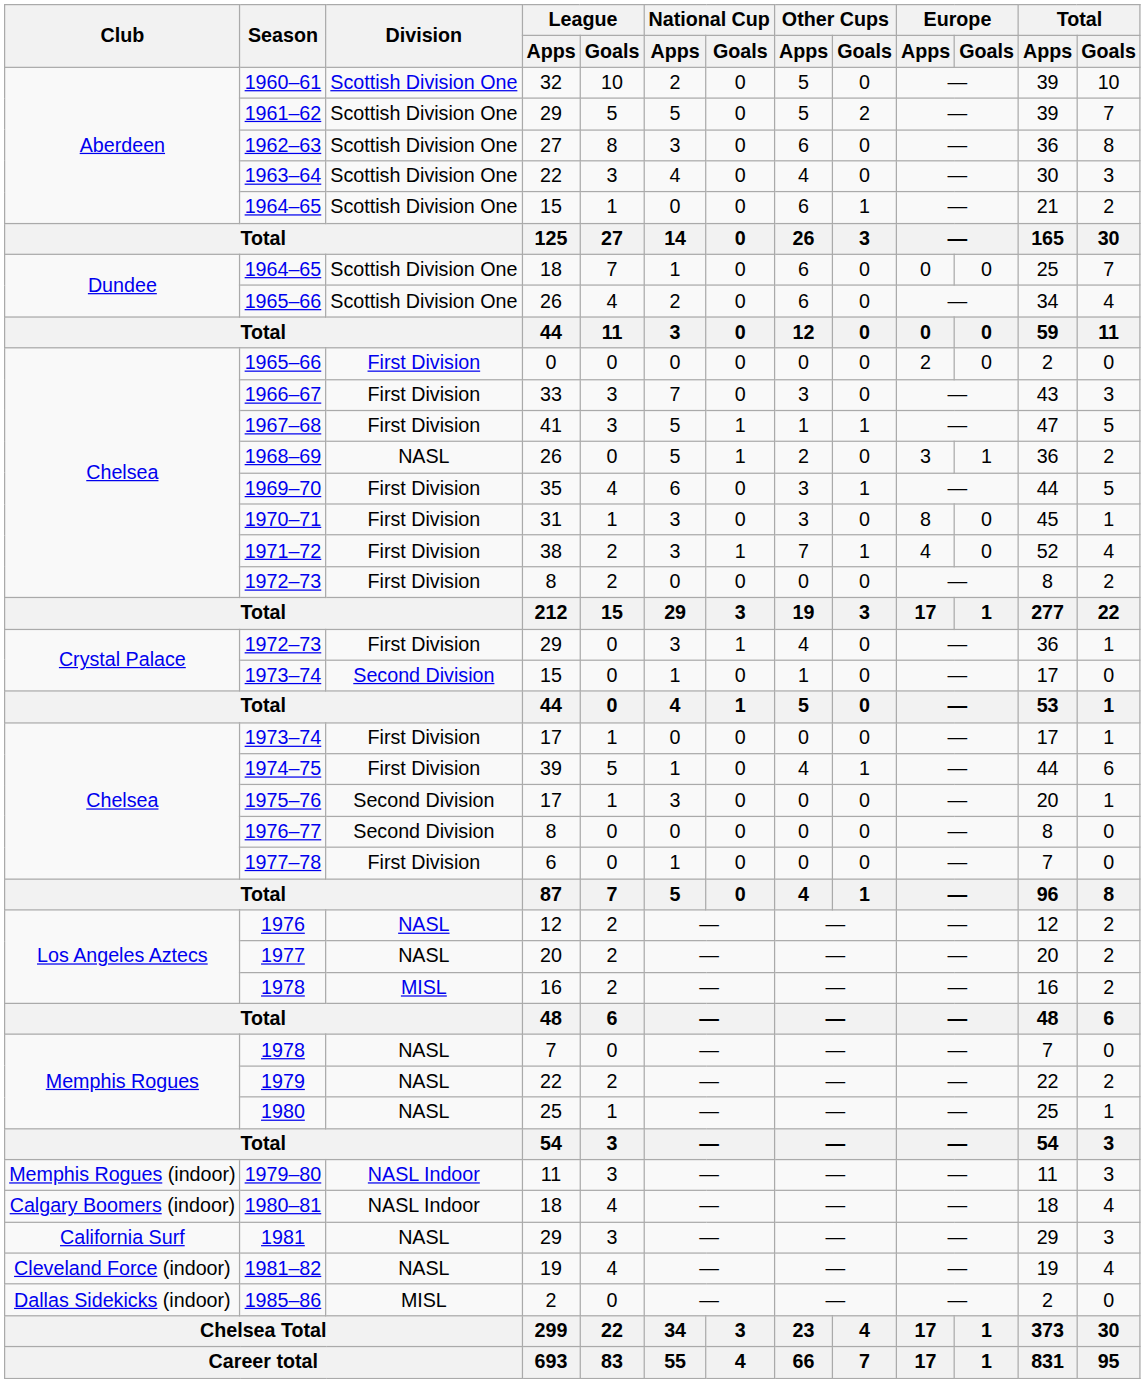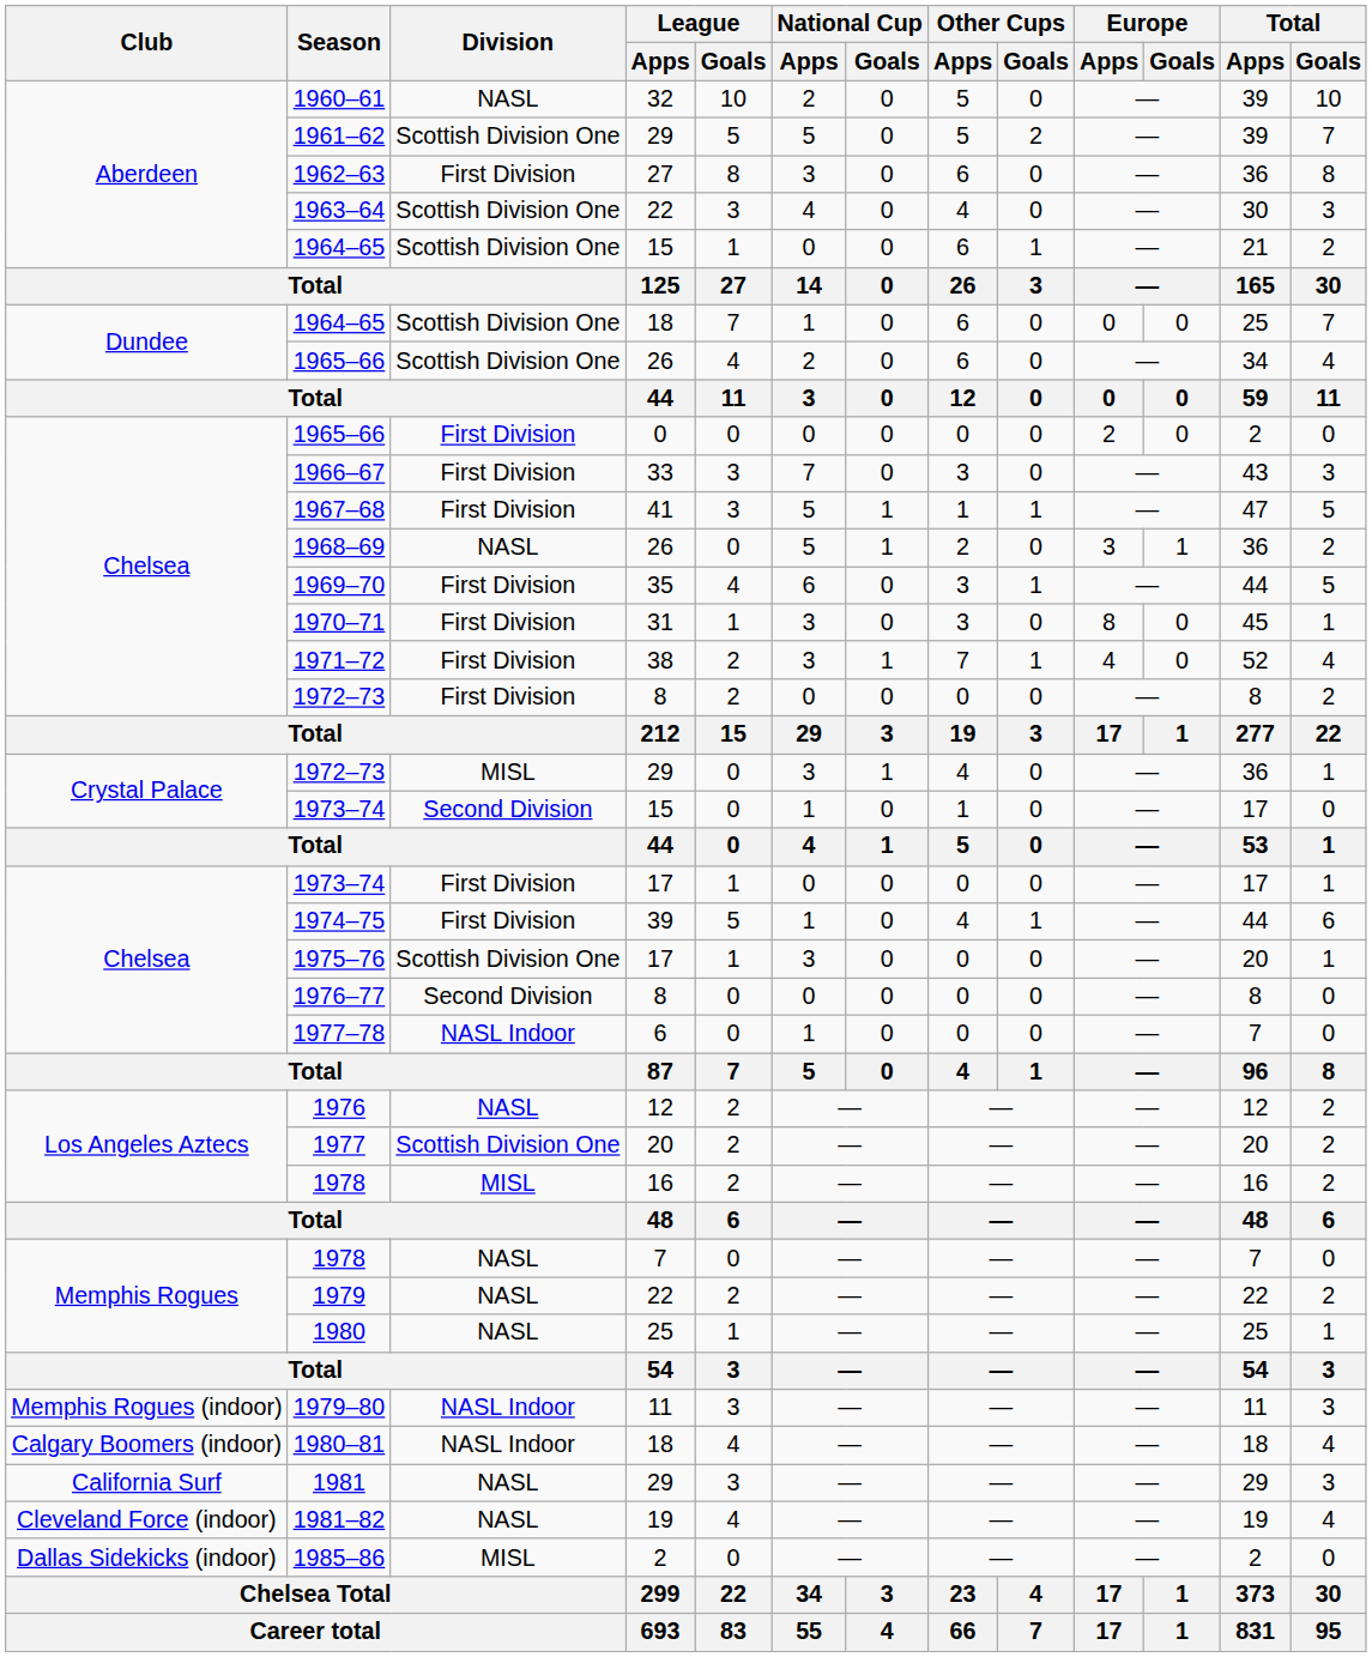1960–61 | Division: Scottish Division One -> NASL
1962–63 | Division: Scottish Division One -> First Division
1972–73 / 29 | Division: First Division -> MISL
1975–76 | Division: Second Division -> Scottish Division One
1977–78 | Division: First Division -> NASL Indoor
1977 | Division: NASL -> Scottish Division One
